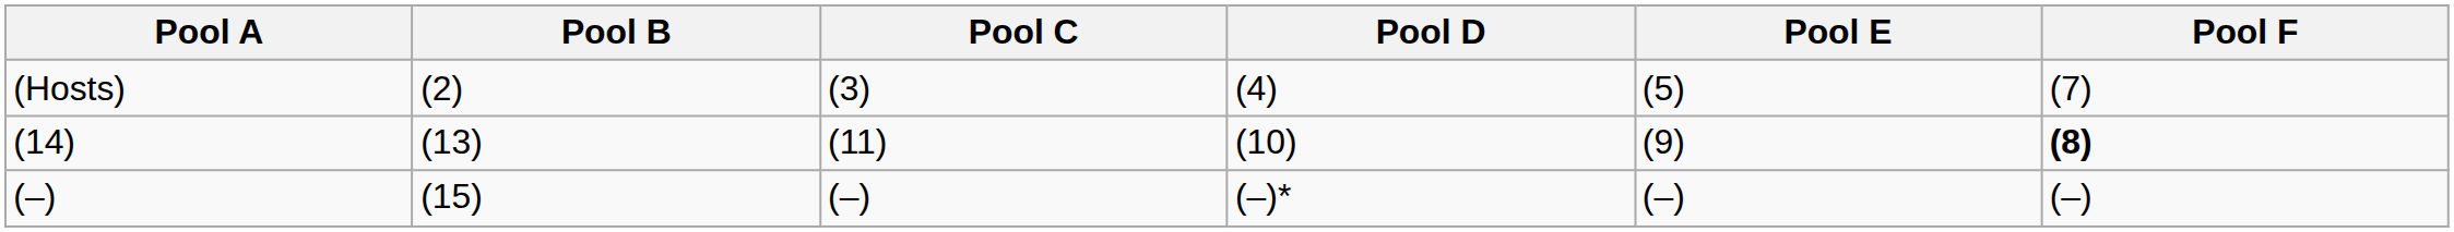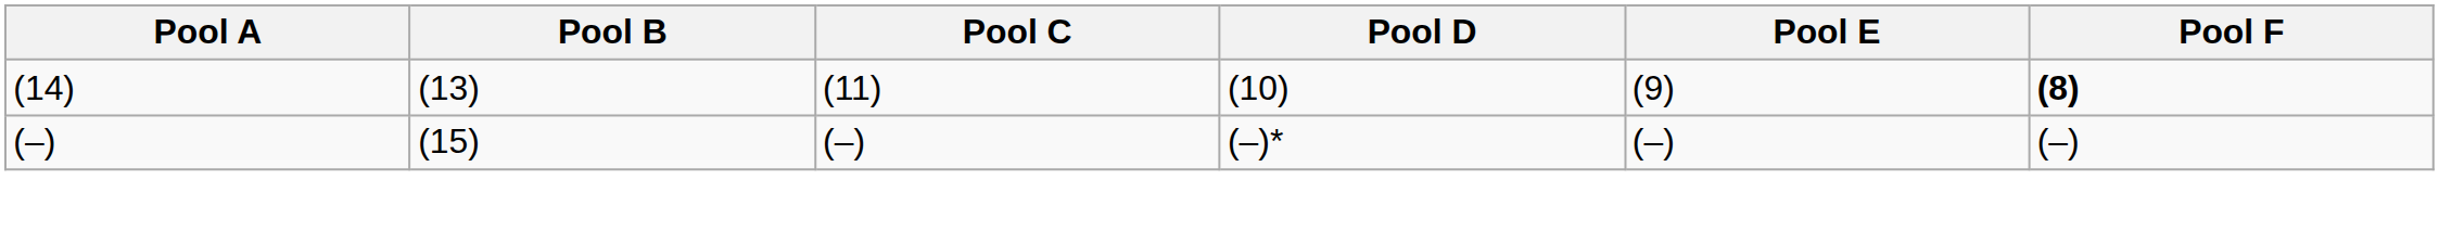- row: (Hosts) | (2) | (3) | (4) | (5) | (7)
